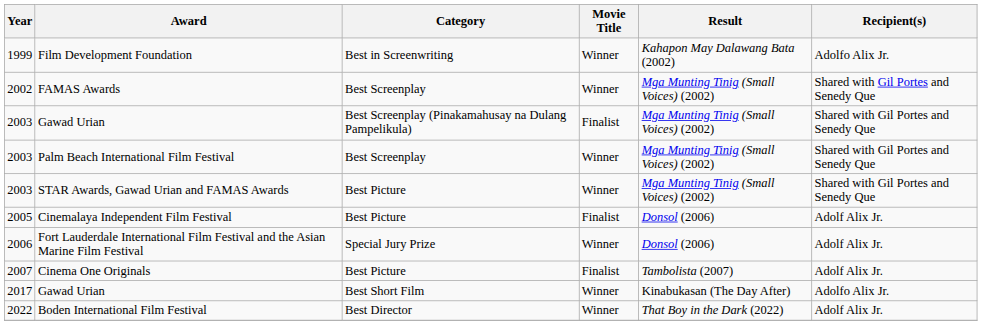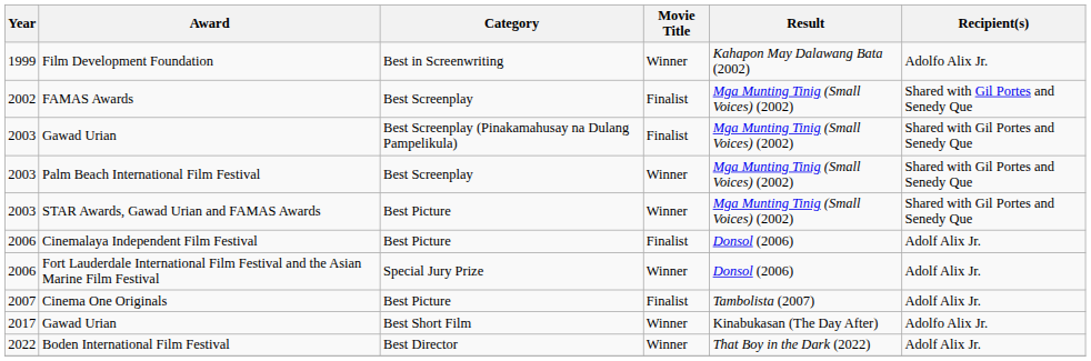FAMAS Awards | Movie Title: Winner -> Finalist
Cinemalaya Independent Film Festival | Year: 2005 -> 2006
